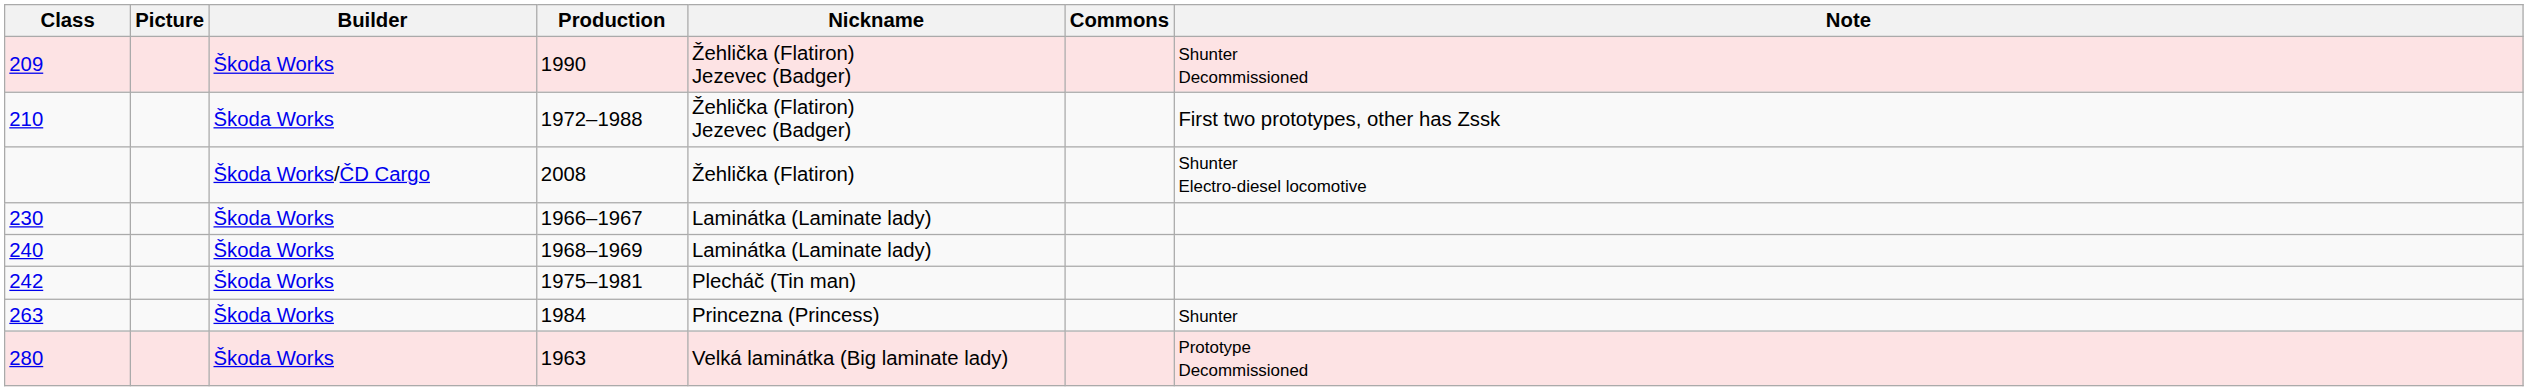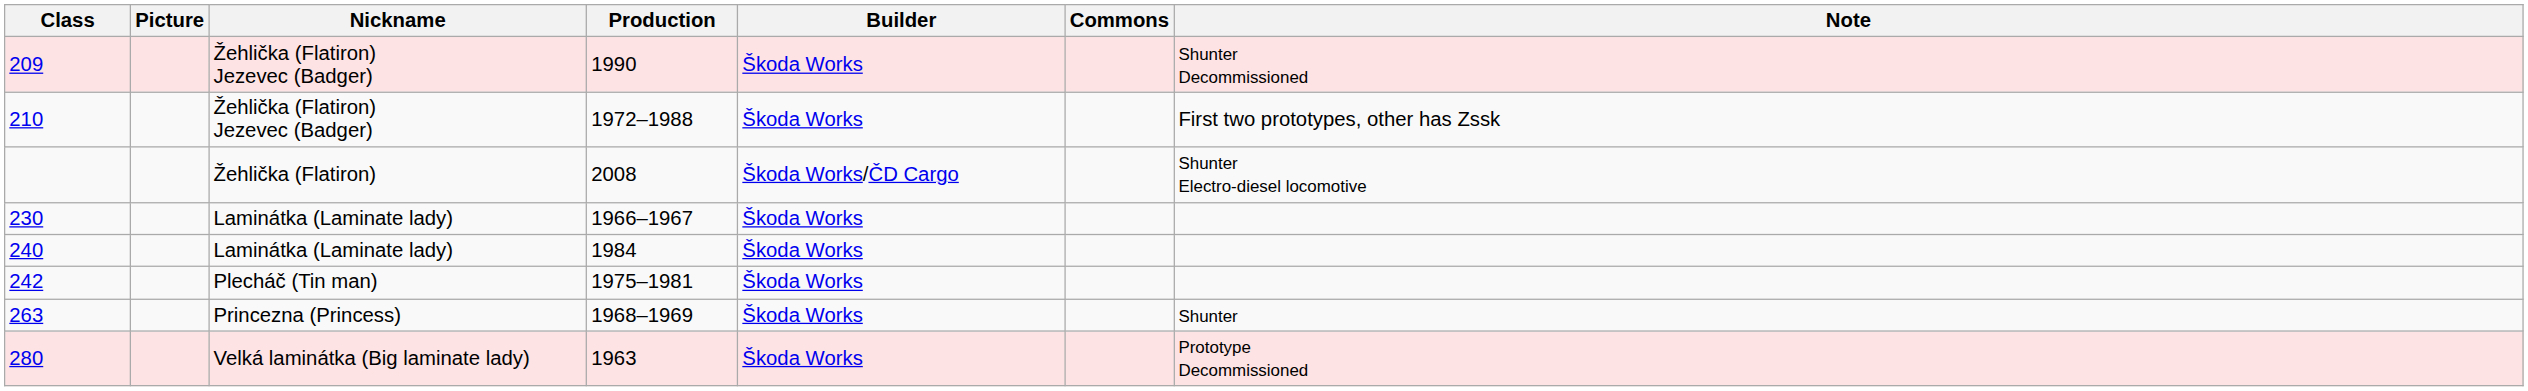columns swapped: Nickname <-> Builder
240 | Production: 1968–1969 -> 1984
263 | Production: 1984 -> 1968–1969
